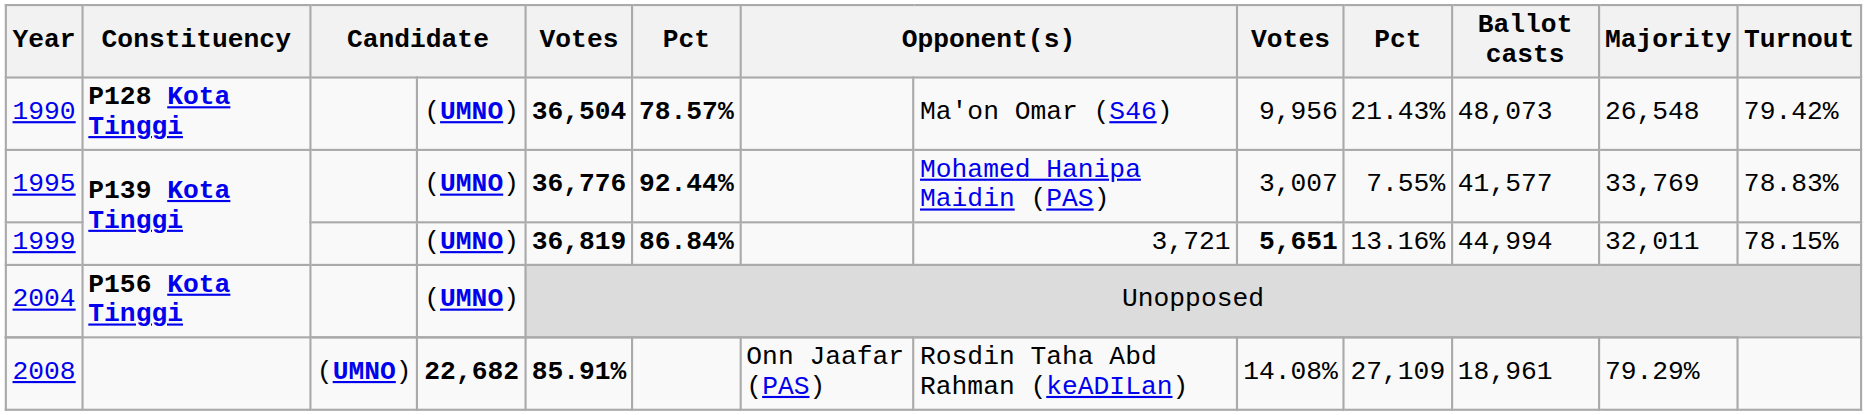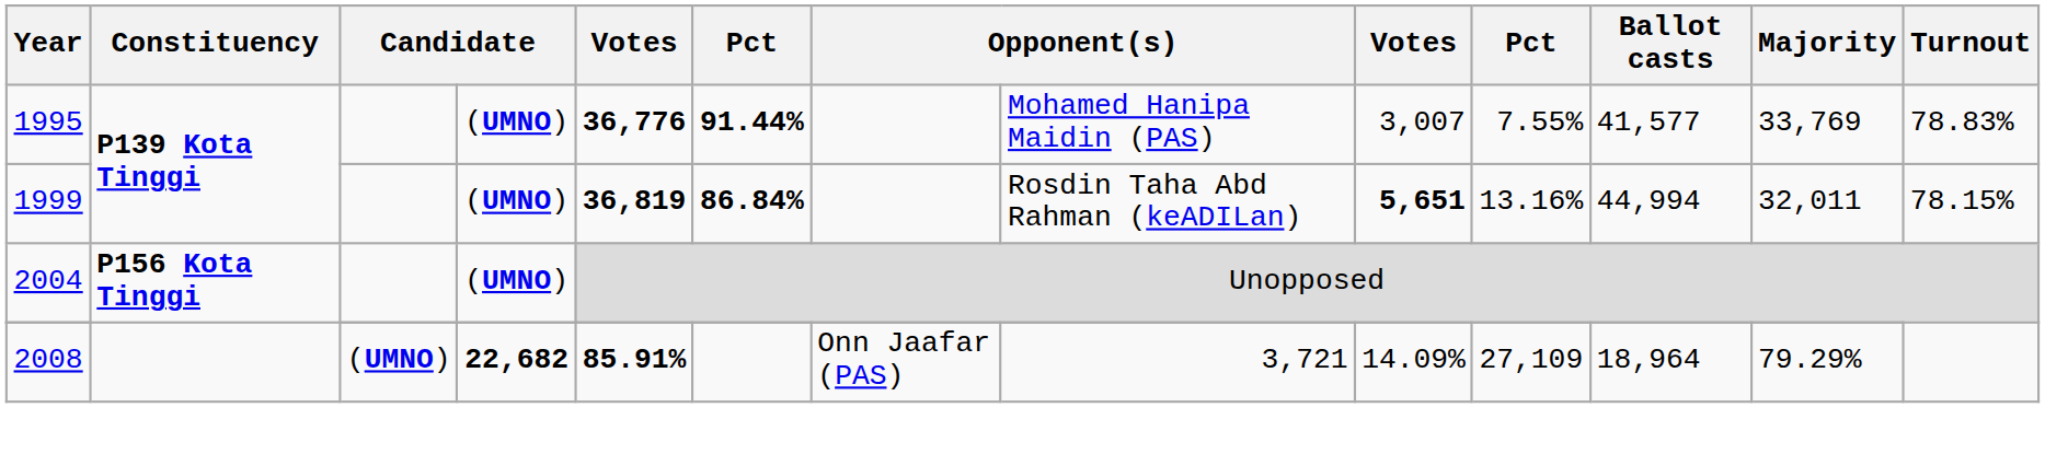- row: 1990 | P128 Kota Tinggi | (UMNO) | 36,504 | 78.57% | Ma'on Omar (S46) | 9,956 | 21.43% | 48,073 | 26,548 | 79.42%
1995 | column 6: 92.44% -> 91.44%
1999 | column 8: 3,721 -> Rosdin Taha Abd Rahman (keADILan)
2008 | column 8: Rosdin Taha Abd Rahman (keADILan) -> 3,721
2008 | column 9: 14.08% -> 14.09%
2008 | Ballot casts: 18,961 -> 18,964
